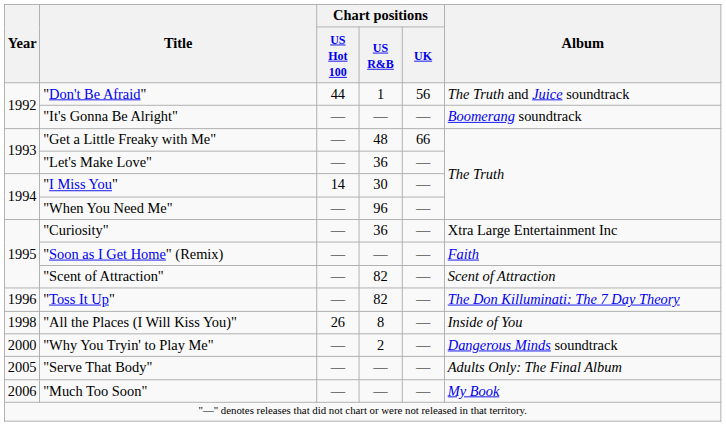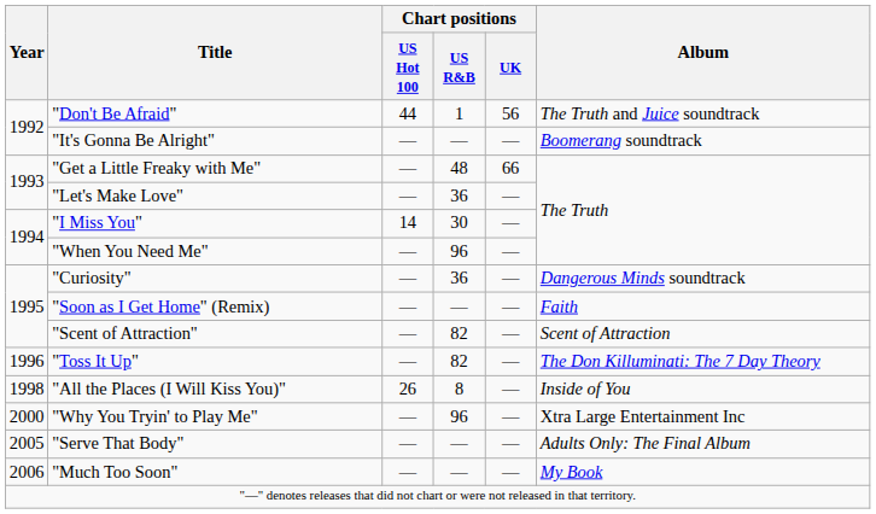"Curiosity" | Album: Xtra Large Entertainment Inc -> Dangerous Minds soundtrack
"Why You Tryin' to Play Me" | Chart positions / US R&B: 2 -> 96
"Why You Tryin' to Play Me" | Album: Dangerous Minds soundtrack -> Xtra Large Entertainment Inc
